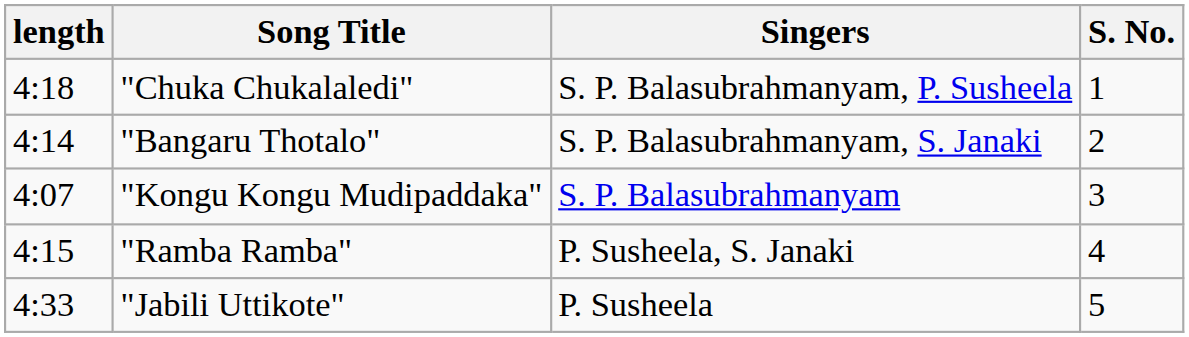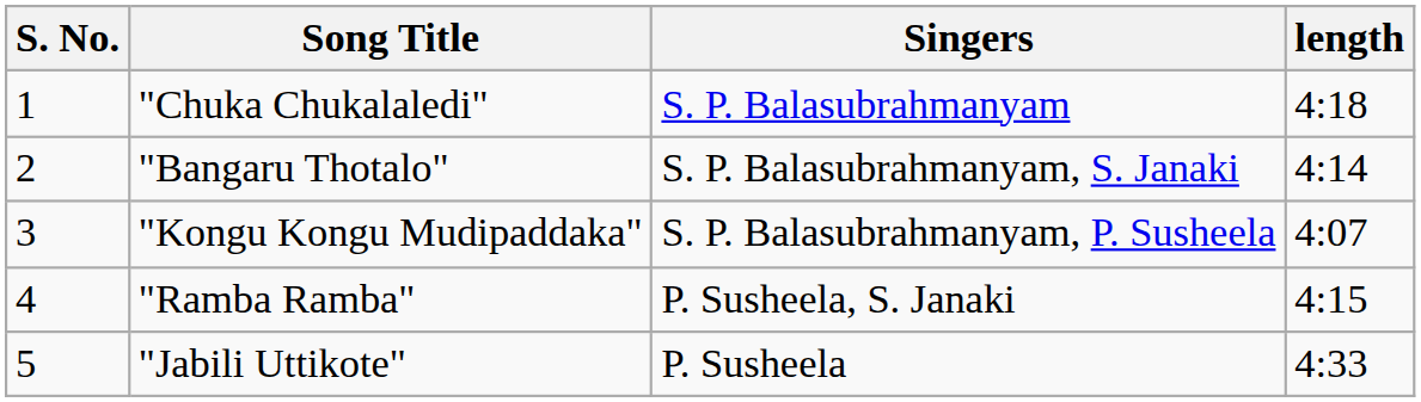columns swapped: S. No. <-> length
"Chuka Chukalaledi" | Singers: S. P. Balasubrahmanyam, P. Susheela -> S. P. Balasubrahmanyam
"Kongu Kongu Mudipaddaka" | Singers: S. P. Balasubrahmanyam -> S. P. Balasubrahmanyam, P. Susheela
